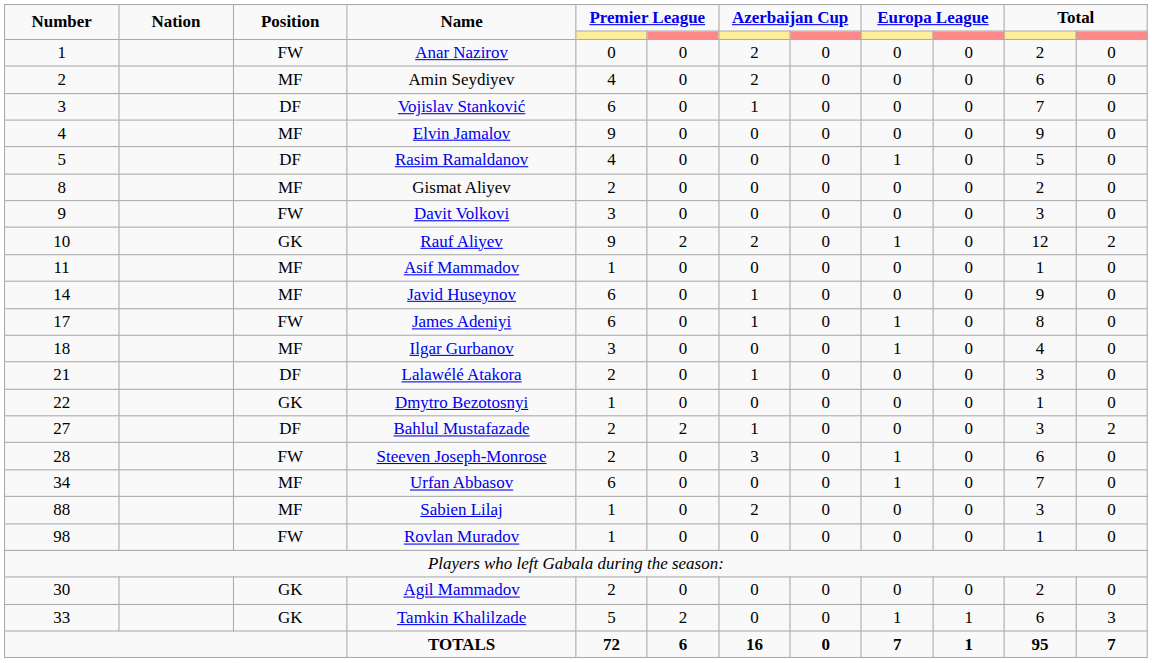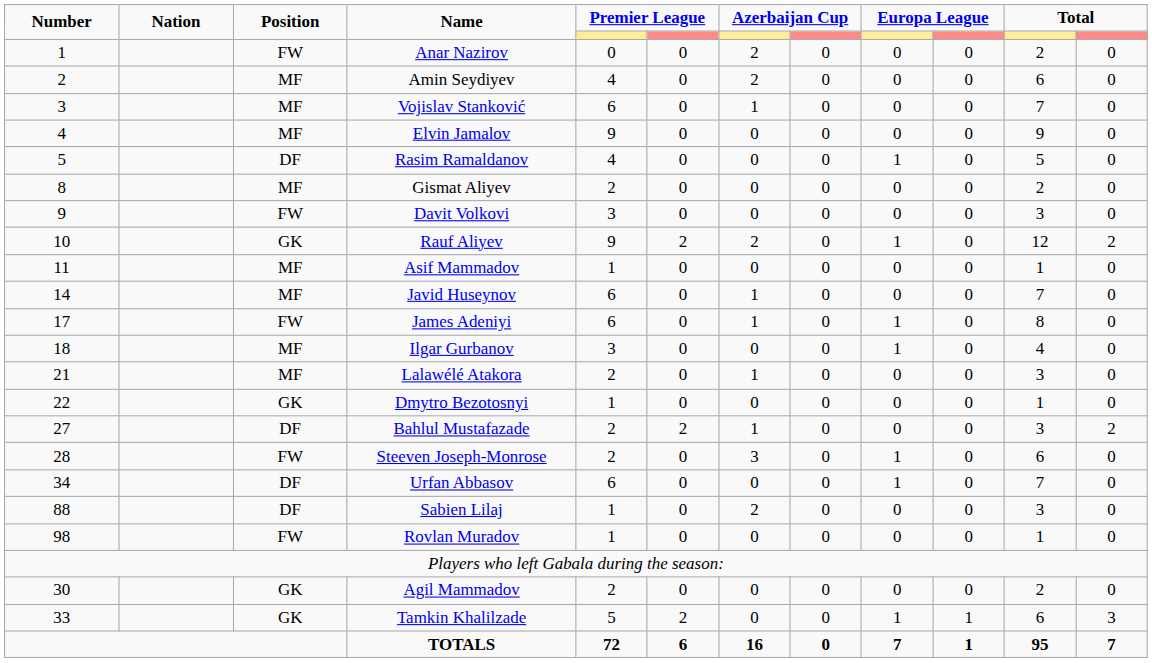Vojislav Stanković | Position: DF -> MF
Javid Huseynov | column 11: 9 -> 7
Lalawélé Atakora | Position: DF -> MF
Urfan Abbasov | Position: MF -> DF
Sabien Lilaj | Position: MF -> DF
